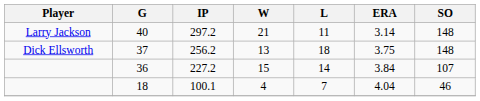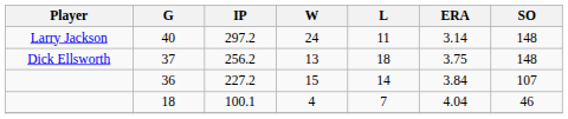40 | W: 21 -> 24
